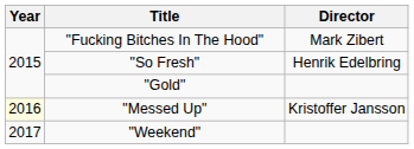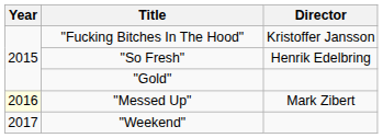"Fucking Bitches In The Hood" | Director: Mark Zibert -> Kristoffer Jansson
"Messed Up" | Director: Kristoffer Jansson -> Mark Zibert
